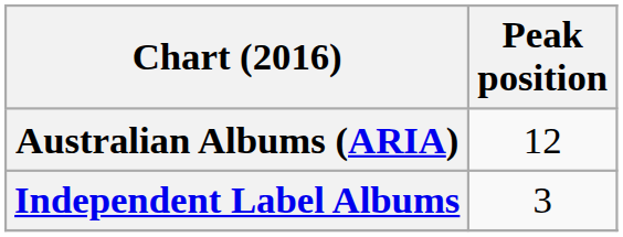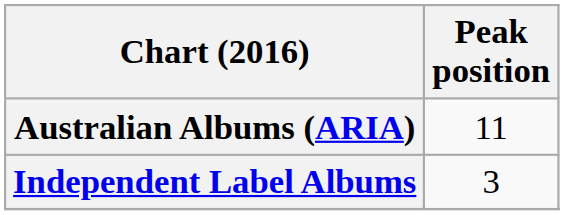Australian Albums (ARIA) | Peak position: 12 -> 11
